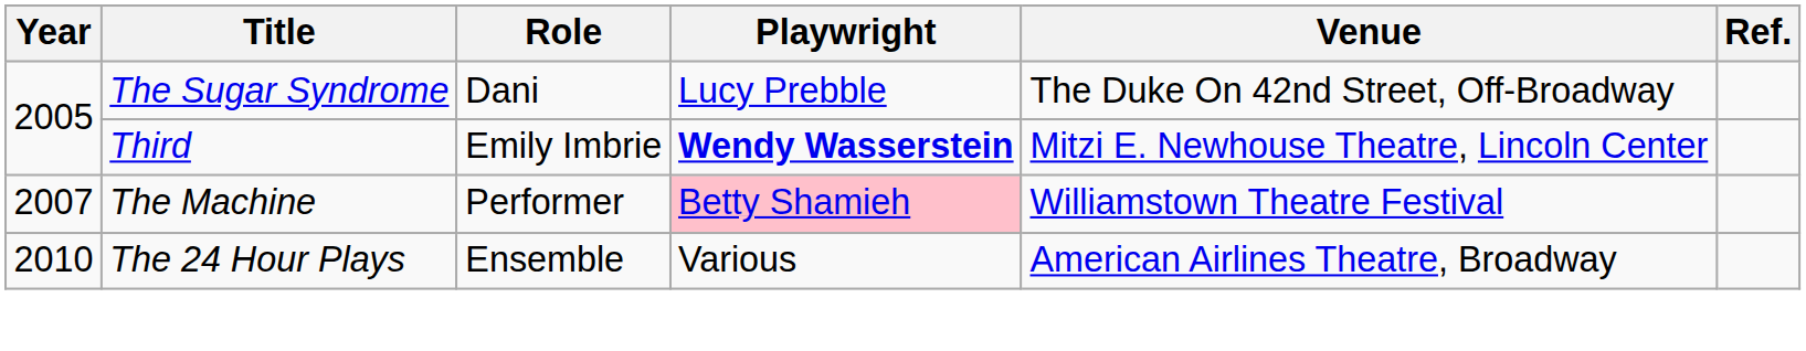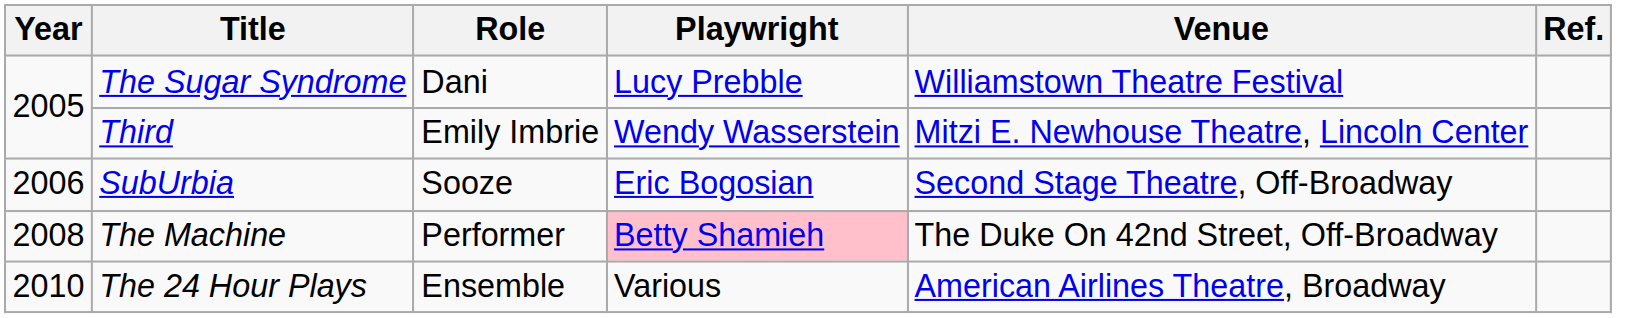The Sugar Syndrome | Venue: The Duke On 42nd Street, Off-Broadway -> Williamstown Theatre Festival
Third | Playwright: bold -> normal
+ row: 2006 | SubUrbia | Sooze | Eric Bogosian | Second Stage Theatre, Off-Broadway
The Machine | Year: 2007 -> 2008
The Machine | Venue: Williamstown Theatre Festival -> The Duke On 42nd Street, Off-Broadway
